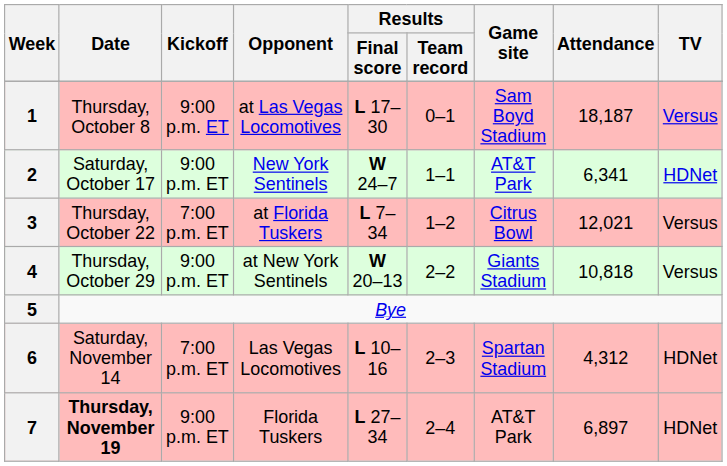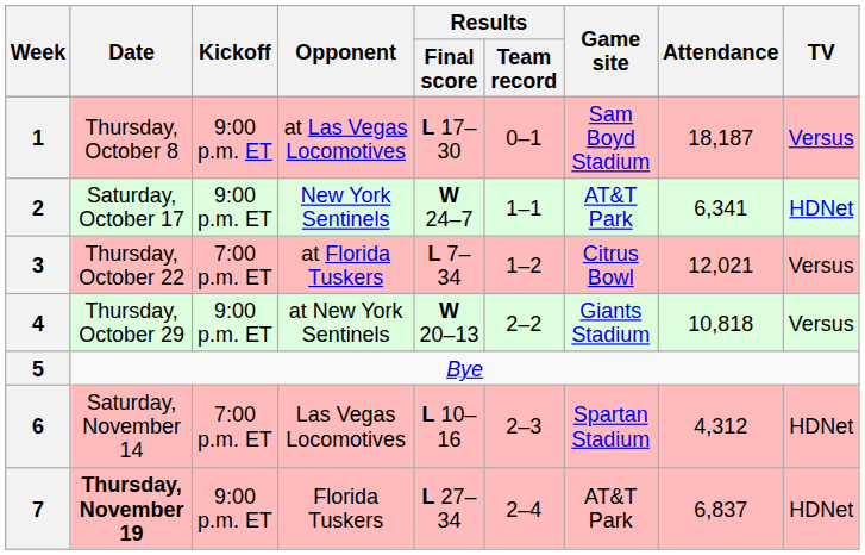7 | Attendance: 6,897 -> 6,837
